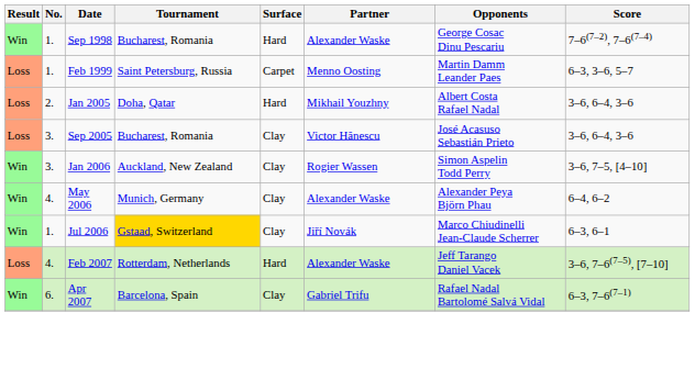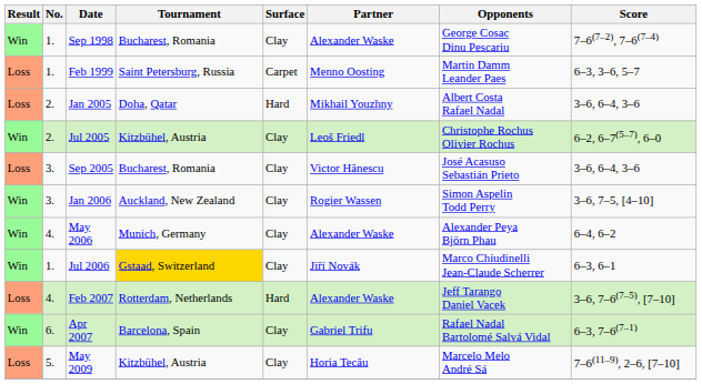Sep 1998 | Surface: Hard -> Clay
+ row: Win | 2. | Jul 2005 | Kitzbühel, Austria | Clay | Leoš Friedl | Christophe Rochus Olivier Rochus | 6–2, 6–7(5–7), 6–0
+ row: Loss | 5. | May 2009 | Kitzbühel, Austria | Clay | Horia Tecău | Marcelo Melo André Sá | 7–6(11–9), 2–6, [7–10]
